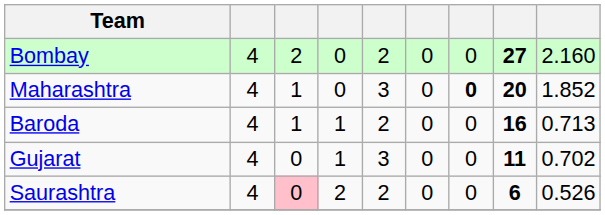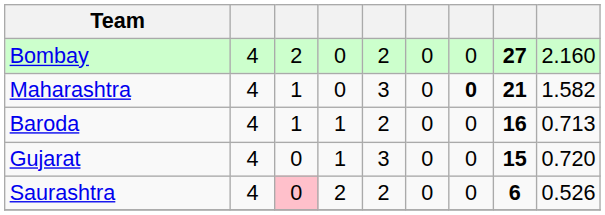Maharashtra | column 8: 20 -> 21
Maharashtra | column 9: 1.852 -> 1.582
Gujarat | column 8: 11 -> 15
Gujarat | column 9: 0.702 -> 0.720
